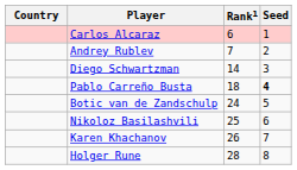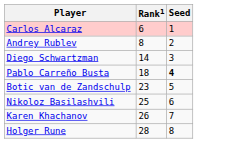- column: Country
Andrey Rublev | Rank1: 7 -> 8
Botic van de Zandschulp | Rank1: 24 -> 23
